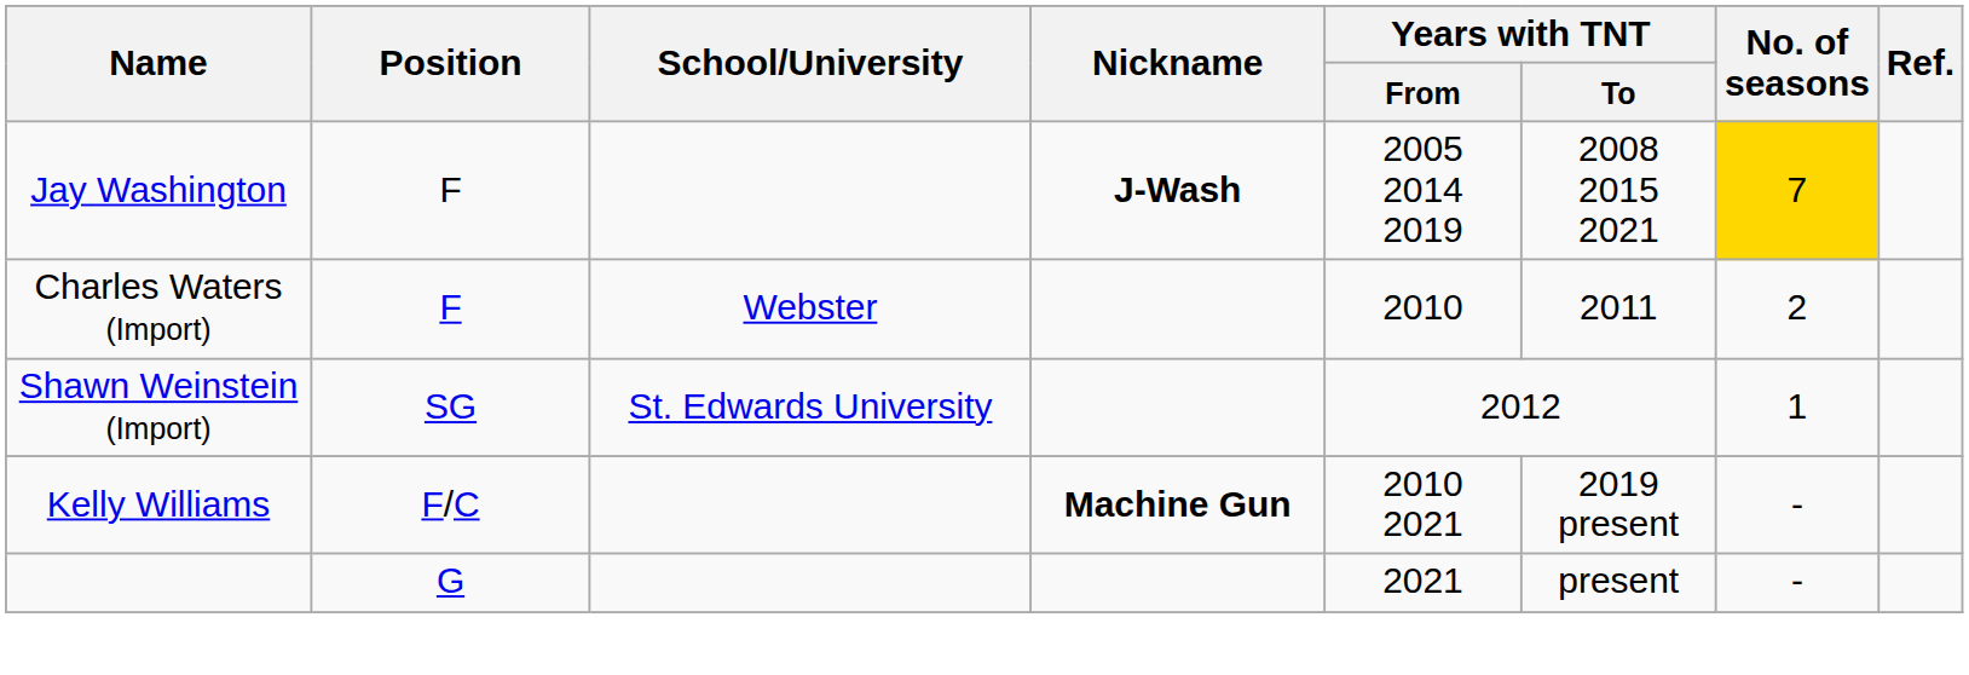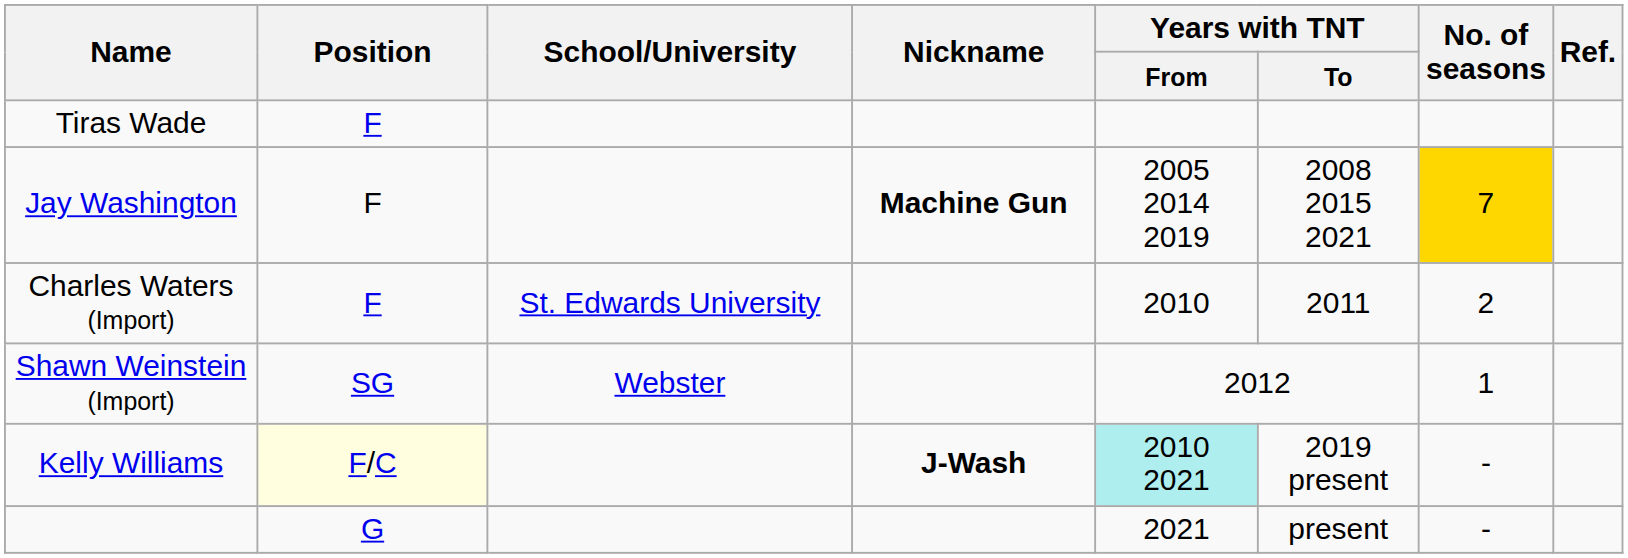+ row: Tiras Wade | F
Jay Washington | Nickname: J-Wash -> Machine Gun
Charles Waters (Import) | School/University: Webster -> St. Edwards University
Shawn Weinstein (Import) | School/University: St. Edwards University -> Webster
Kelly Williams | Position: no background -> lightyellow background
Kelly Williams | Nickname: Machine Gun -> J-Wash
Kelly Williams | Years with TNT / From: no background -> paleturquoise background
